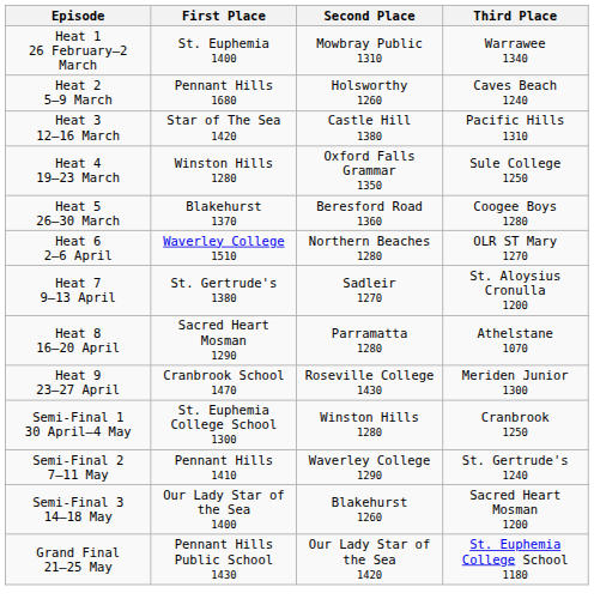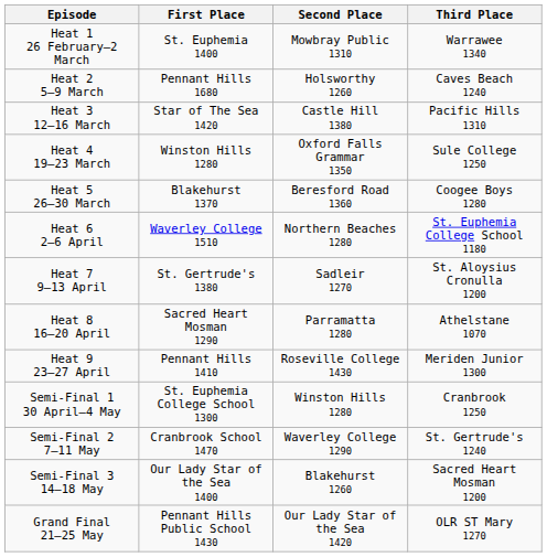Heat 6 2–6 April | Third Place: OLR ST Mary 1270 -> St. Euphemia College School 1180
Heat 9 23–27 April | First Place: Cranbrook School 1470 -> Pennant Hills 1410
Semi-Final 2 7–11 May | First Place: Pennant Hills 1410 -> Cranbrook School 1470
Grand Final 21–25 May | Third Place: St. Euphemia College School 1180 -> OLR ST Mary 1270
